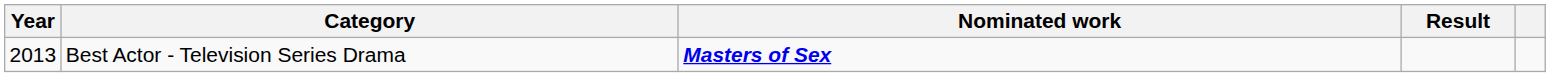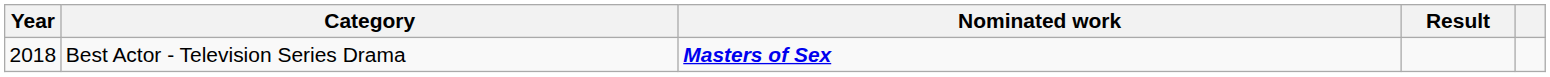Best Actor - Television Series Drama | Year: 2013 -> 2018
